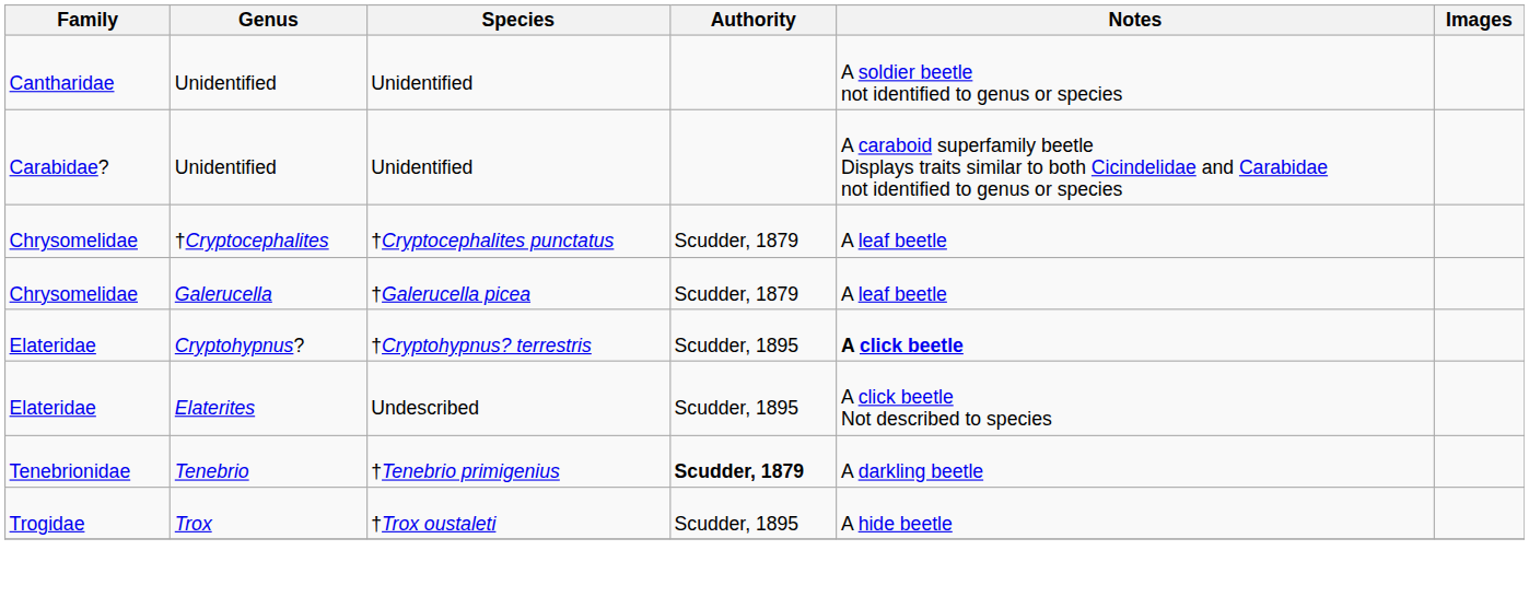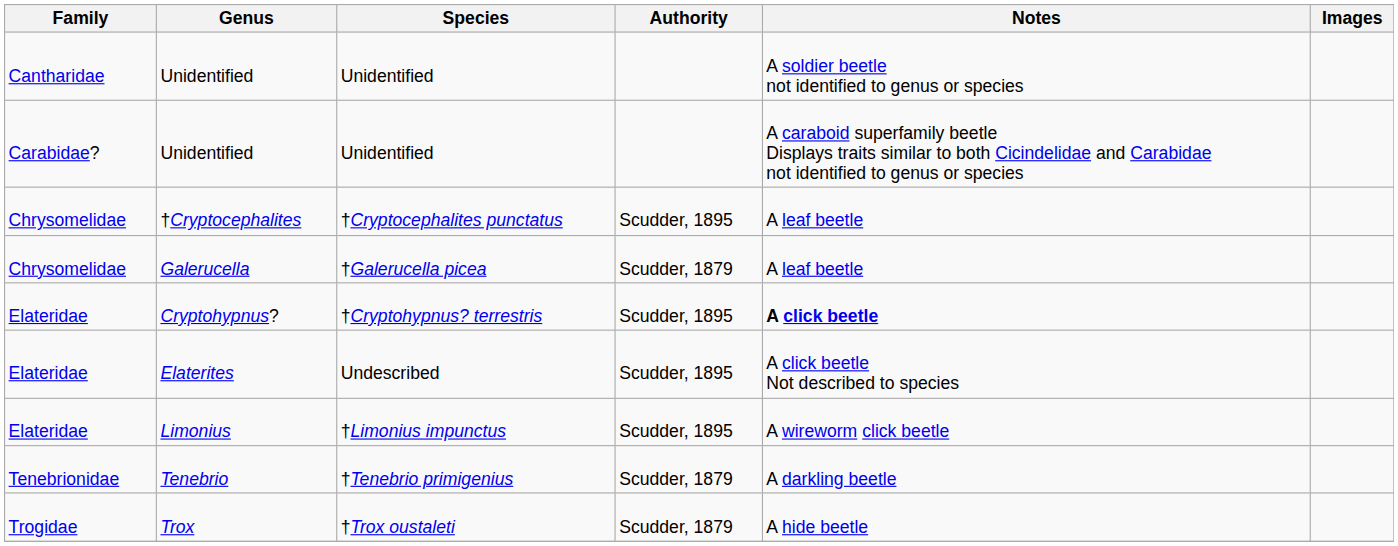†Cryptocephalites | Authority: Scudder, 1879 -> Scudder, 1895
+ row: Elateridae | Limonius | †Limonius impunctus | Scudder, 1895 | A wireworm click beetle
Tenebrio | Authority: bold -> normal
Trox | Authority: Scudder, 1895 -> Scudder, 1879
